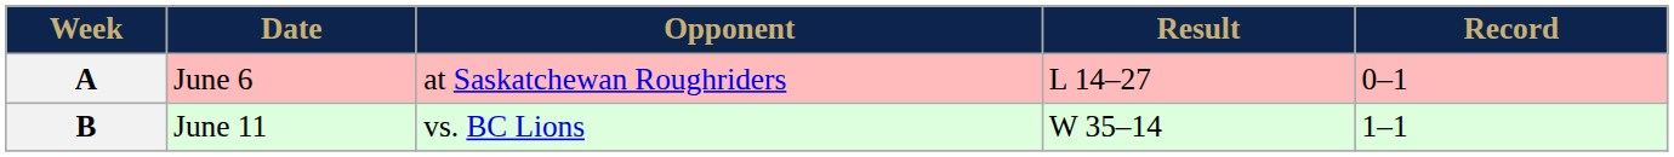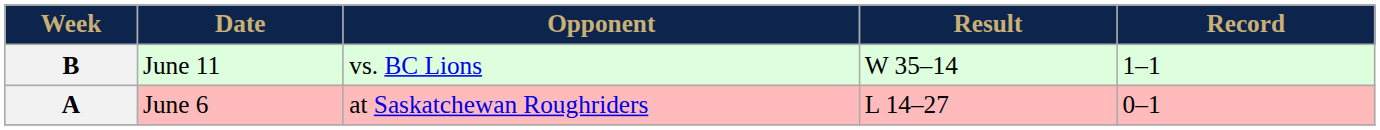rows swapped: A <-> B
